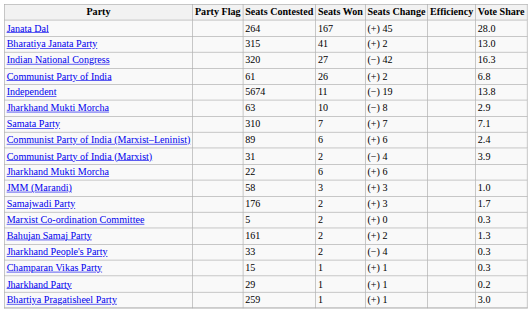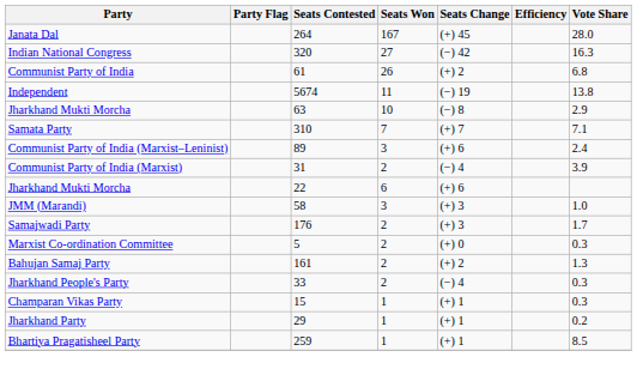- row: Bharatiya Janata Party | 315 | 41 | (+) 2 | 13.0
Communist Party of India (Marxist–Leninist) | Seats Won: 6 -> 3
Bhartiya Pragatisheel Party | Vote Share: 3.0 -> 8.5
